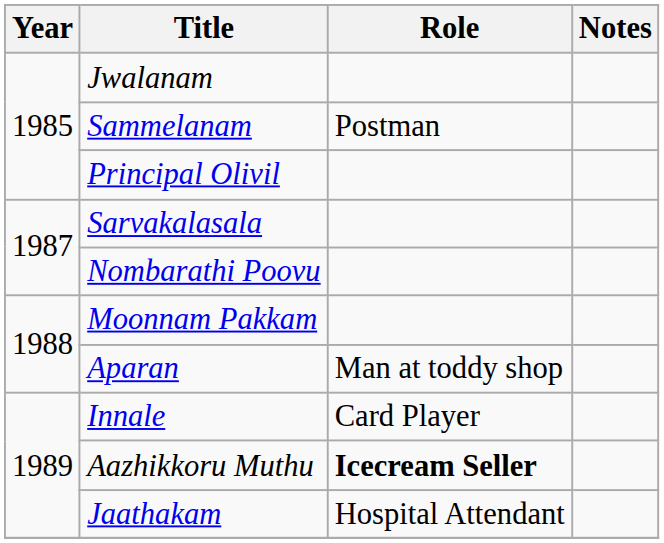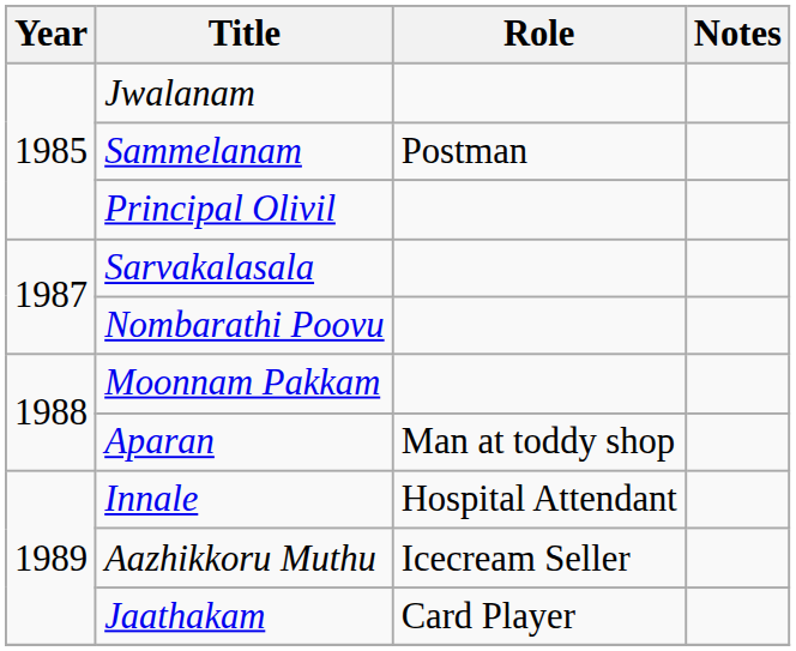Innale | Role: Card Player -> Hospital Attendant
Aazhikkoru Muthu | Role: bold -> normal
Jaathakam | Role: Hospital Attendant -> Card Player
